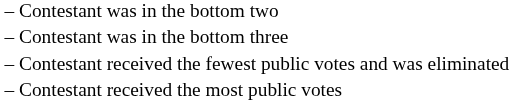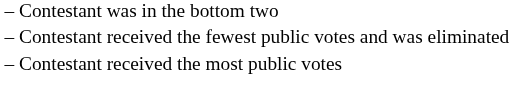- row: – | Contestant was in the bottom three
